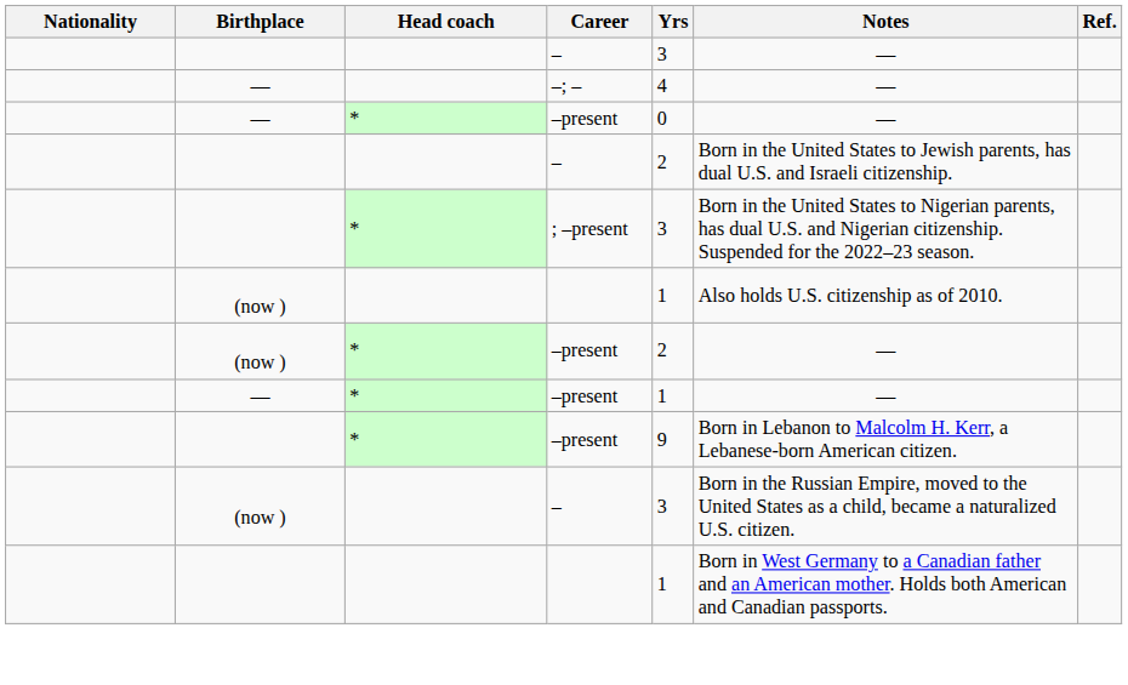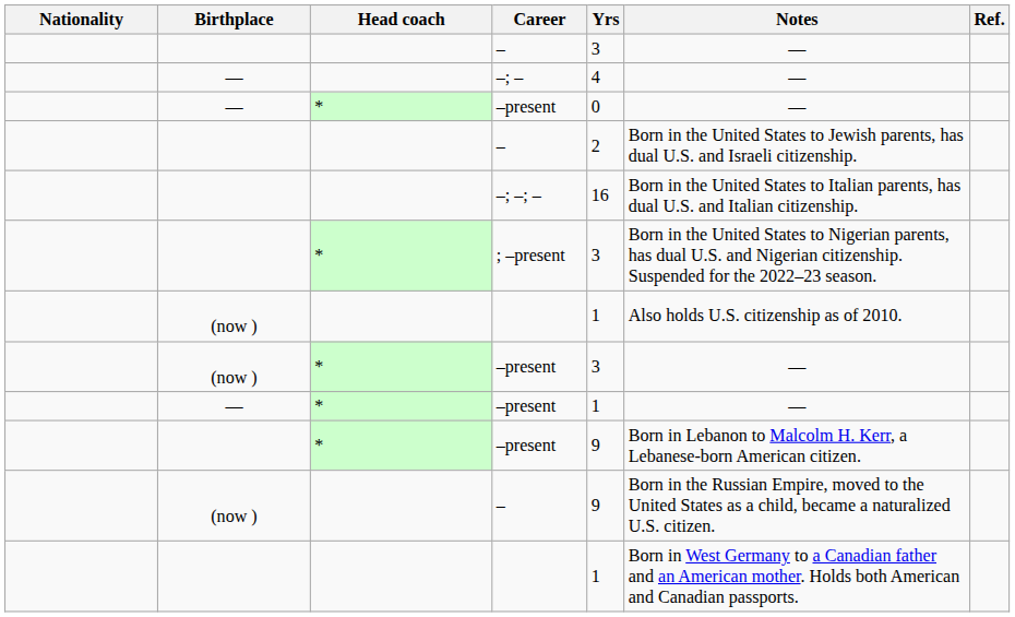+ row: –; –; – | 16 | Born in the United States to Italian parents, has dual U.S. and Italian citizenship.
(now ) / –present | Yrs: 2 -> 3
(now ) / – | Yrs: 3 -> 9
